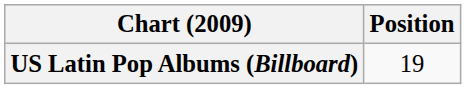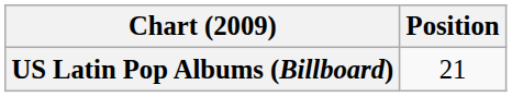US Latin Pop Albums (Billboard) | Position: 19 -> 21
